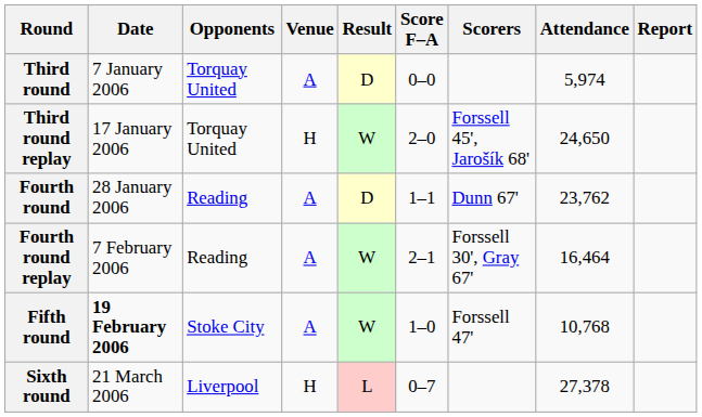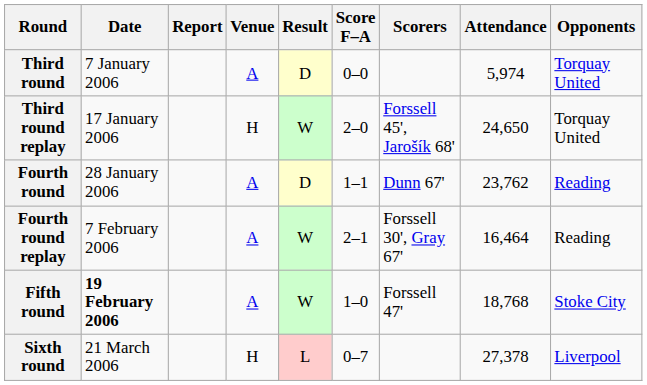columns swapped: Opponents <-> Report
Fifth round | Attendance: 10,768 -> 18,768
